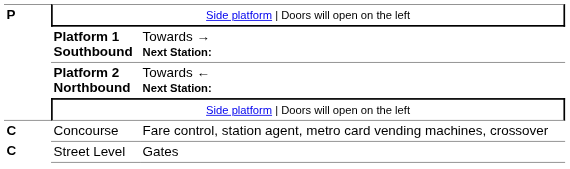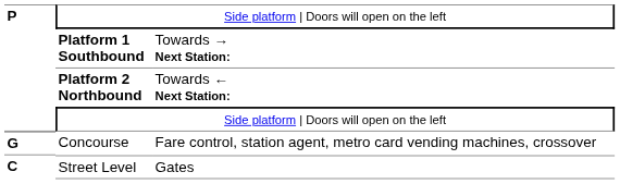Concourse | column 1: C -> G
